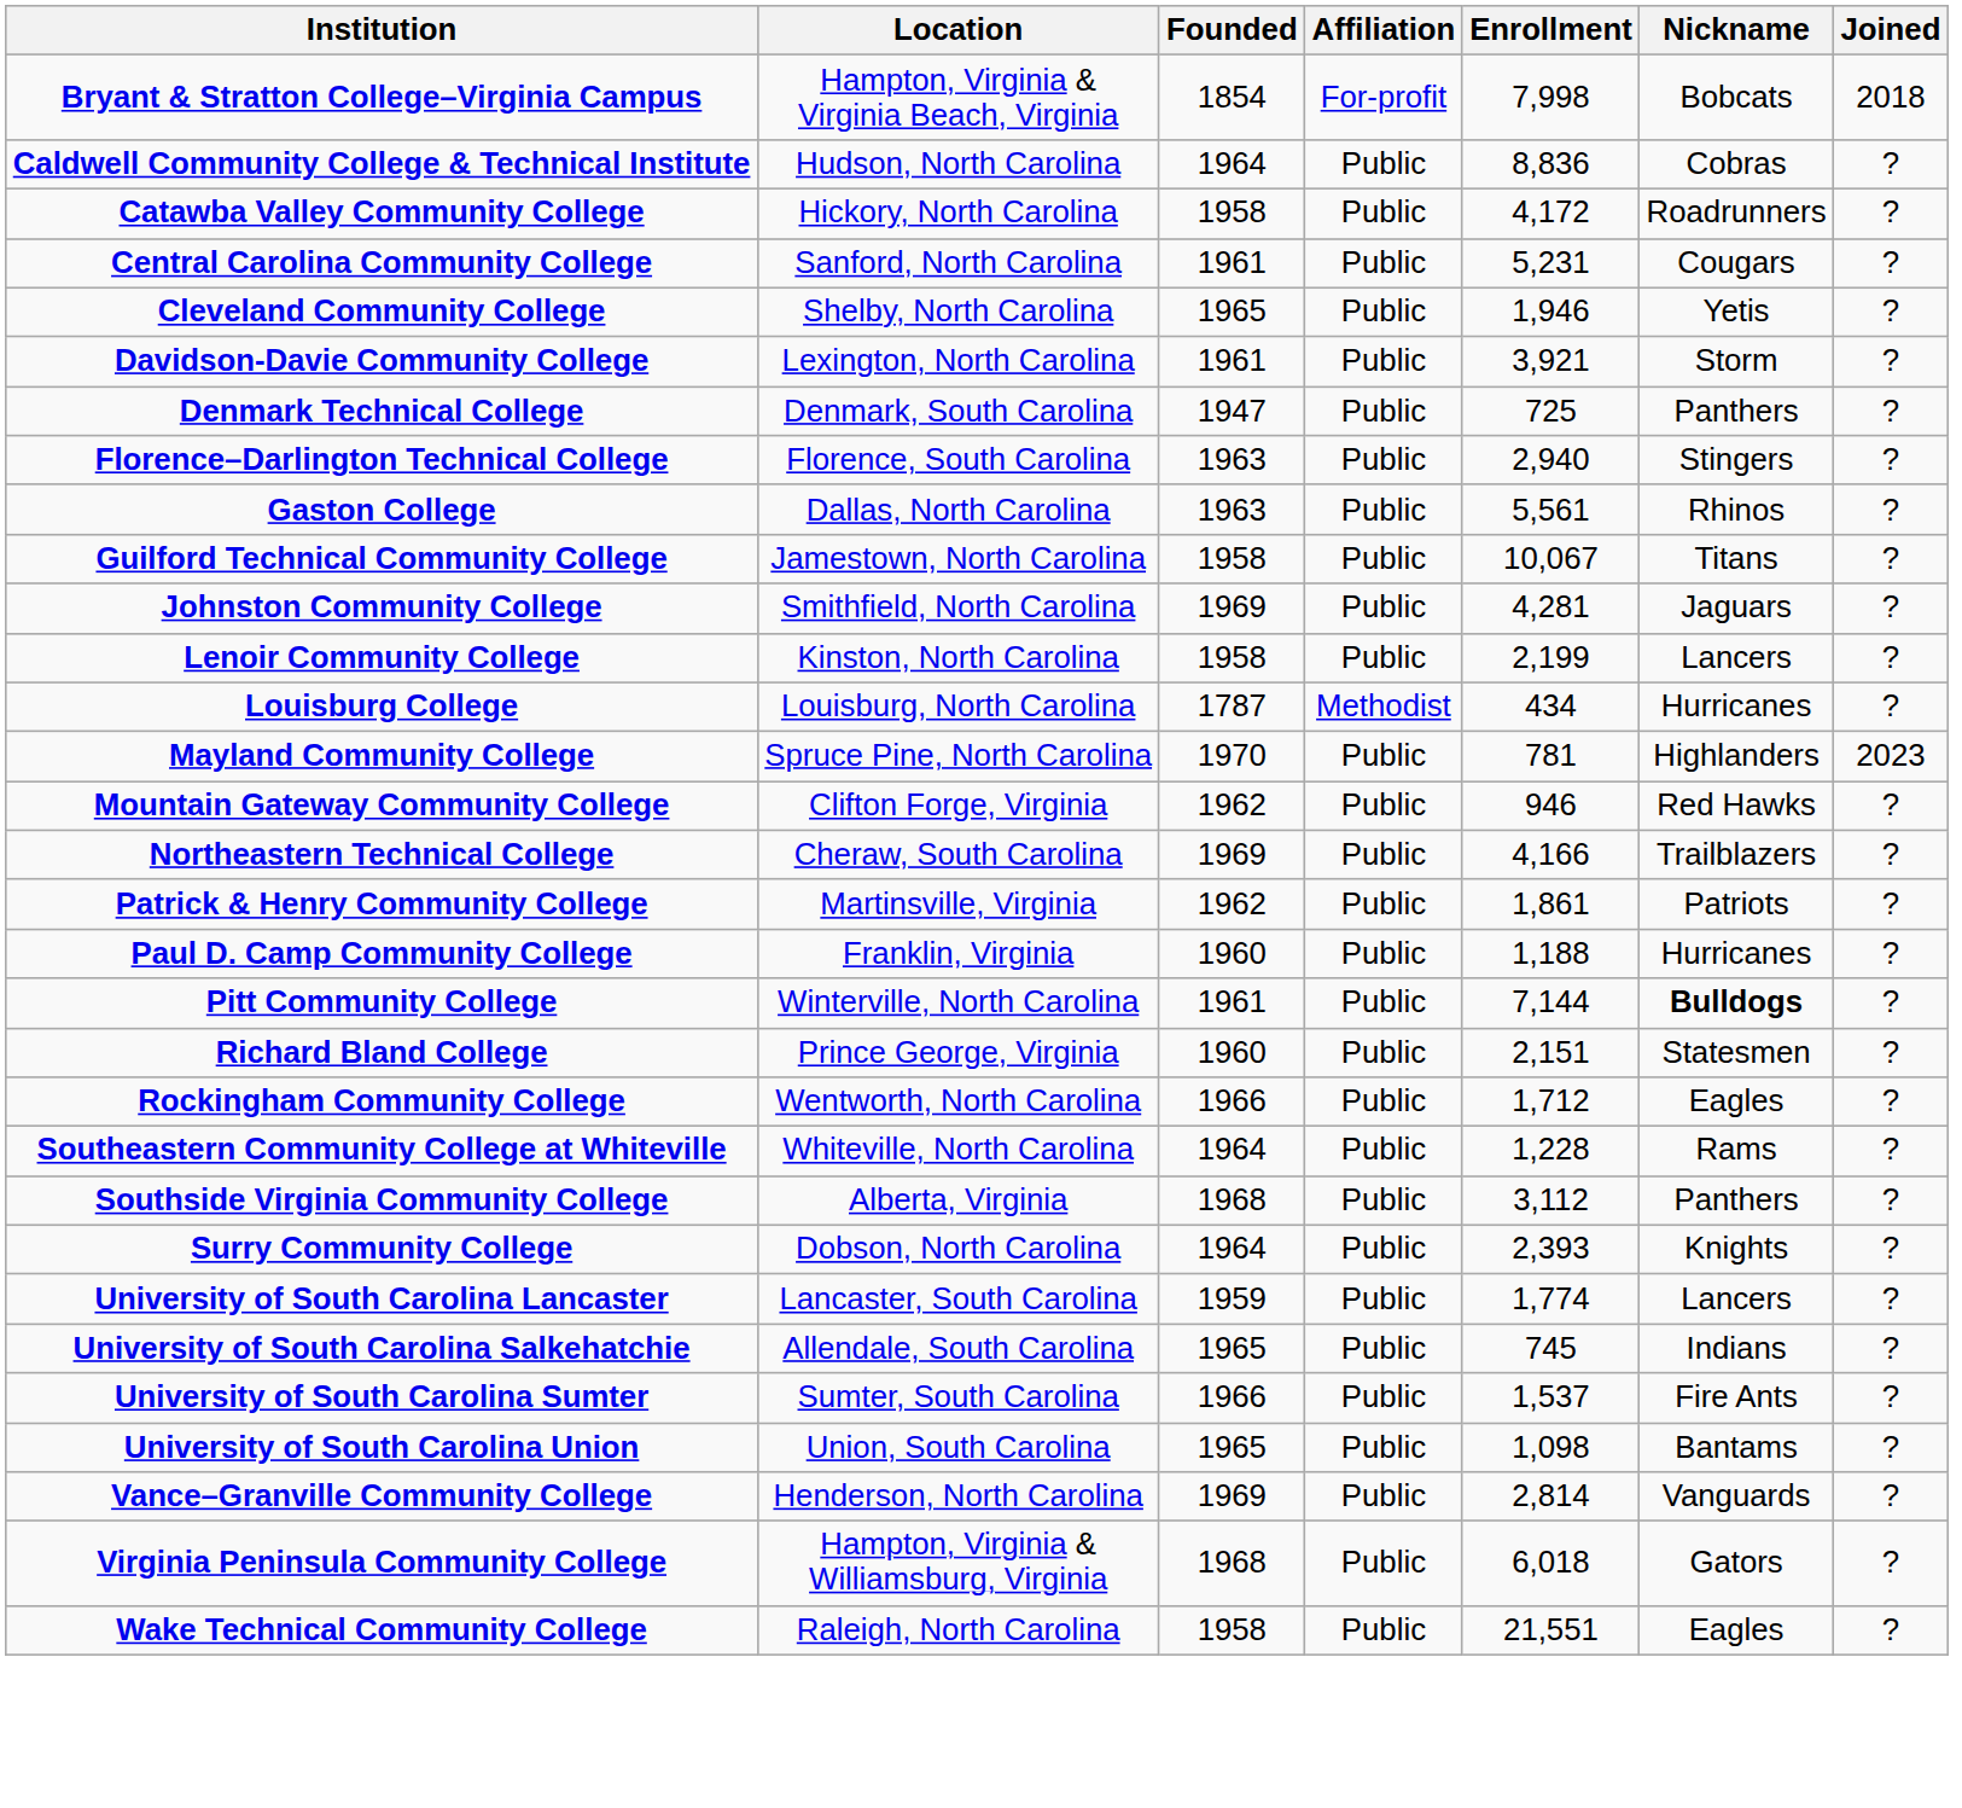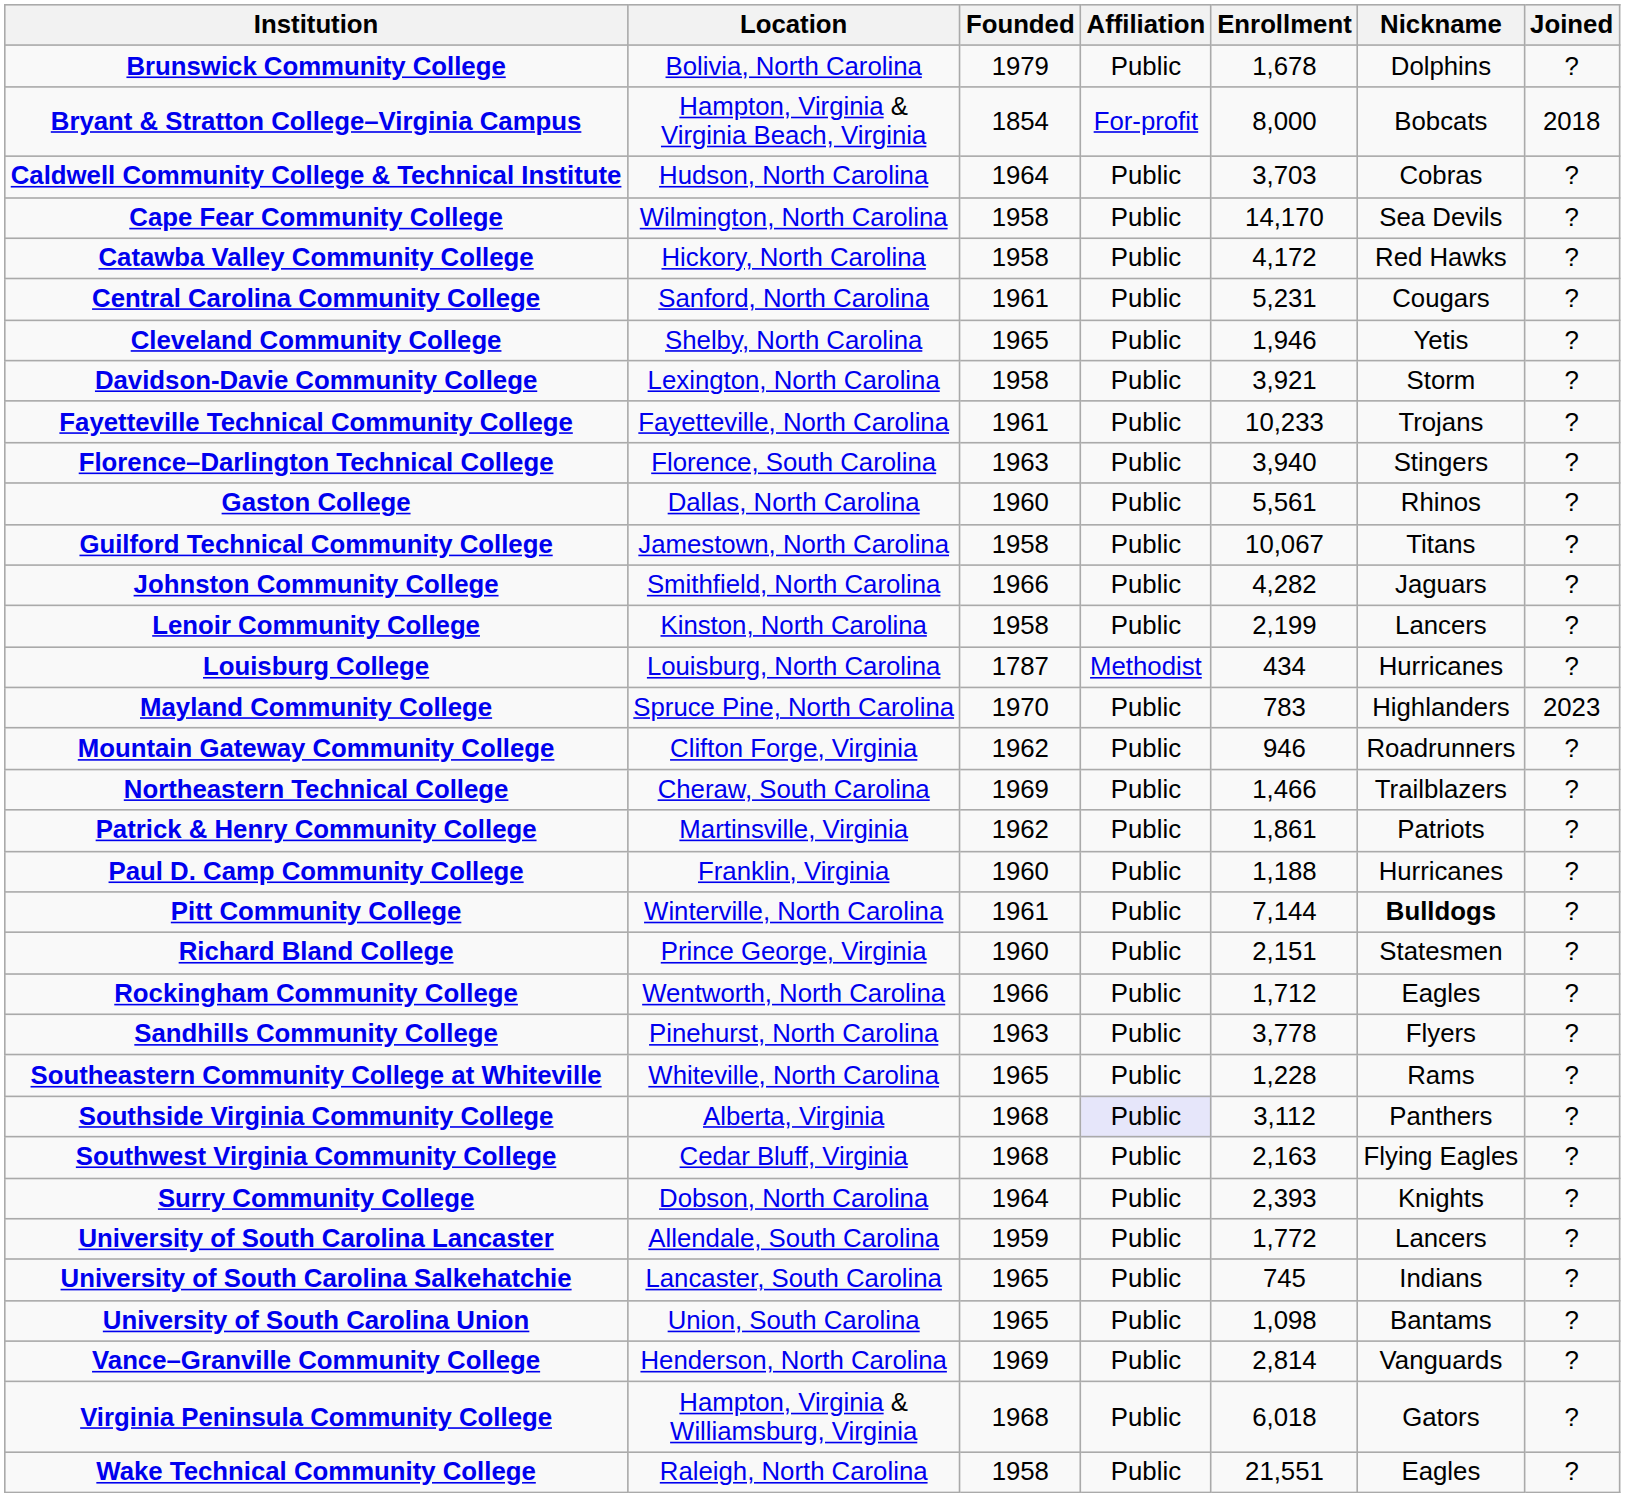+ row: Brunswick Community College | Bolivia, North Carolina | 1979 | Public | 1,678 | Dolphins | ?
Bryant & Stratton College–Virginia Campus | Enrollment: 7,998 -> 8,000
Caldwell Community College & Technical Institute | Enrollment: 8,836 -> 3,703
+ row: Cape Fear Community College | Wilmington, North Carolina | 1958 | Public | 14,170 | Sea Devils | ?
Catawba Valley Community College | Nickname: Roadrunners -> Red Hawks
Davidson-Davie Community College | Founded: 1961 -> 1958
- row: Denmark Technical College | Denmark, South Carolina | 1947 | Public | 725 | Panthers | ?
+ row: Fayetteville Technical Community College | Fayetteville, North Carolina | 1961 | Public | 10,233 | Trojans | ?
Florence–Darlington Technical College | Enrollment: 2,940 -> 3,940
Gaston College | Founded: 1963 -> 1960
Johnston Community College | Founded: 1969 -> 1966
Johnston Community College | Enrollment: 4,281 -> 4,282
Mayland Community College | Enrollment: 781 -> 783
Mountain Gateway Community College | Nickname: Red Hawks -> Roadrunners
Northeastern Technical College | Enrollment: 4,166 -> 1,466
+ row: Sandhills Community College | Pinehurst, North Carolina | 1963 | Public | 3,778 | Flyers | ?
Southeastern Community College at Whiteville | Founded: 1964 -> 1965
Southside Virginia Community College | Affiliation: no background -> lavender background
+ row: Southwest Virginia Community College | Cedar Bluff, Virginia | 1968 | Public | 2,163 | Flying Eagles | ?
University of South Carolina Lancaster | Location: Lancaster, South Carolina -> Allendale, South Carolina
University of South Carolina Lancaster | Enrollment: 1,774 -> 1,772
University of South Carolina Salkehatchie | Location: Allendale, South Carolina -> Lancaster, South Carolina
- row: University of South Carolina Sumter | Sumter, South Carolina | 1966 | Public | 1,537 | Fire Ants | ?
